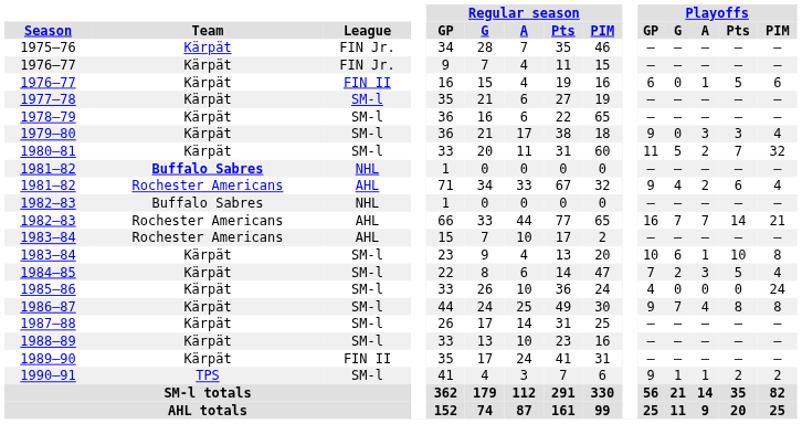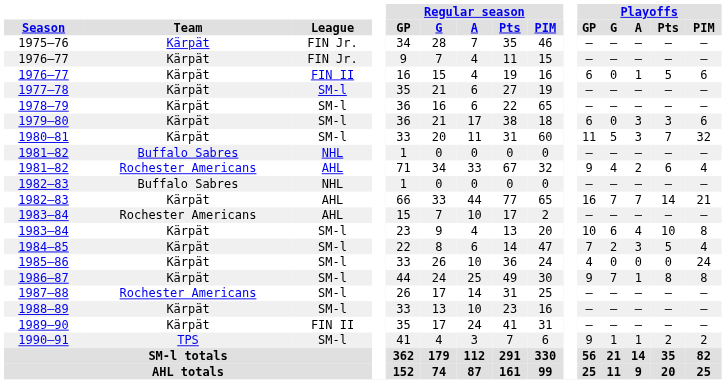1979–80 | Playoffs / GP: 9 -> 6
1979–80 | Playoffs / PIM: 4 -> 6
1980–81 | Playoffs / A: 2 -> 3
1981–82 / NHL | Team: bold -> normal
1982–83 / AHL | Team: Rochester Americans -> Kärpät
1983–84 / SM-l | Playoffs / A: 1 -> 4
1986–87 | Playoffs / A: 4 -> 1
1987–88 | Team: Kärpät -> Rochester Americans
